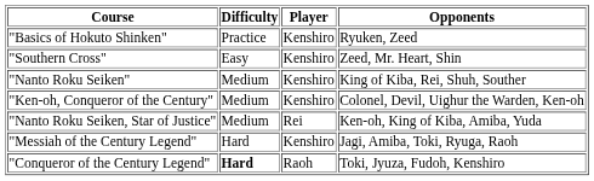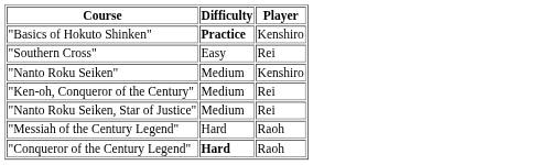- column: Opponents | Ryuken, Zeed | Zeed, Mr. Heart, Shin | King of Kiba, Rei, Shuh, Souther | Colonel, Devil, Uighur the Warden, Ken-oh | Ken-oh, King of Kiba, Amiba, Yuda | Jagi, Amiba, Toki, Ryuga, Raoh | Toki, Jyuza, Fudoh, Kenshiro
"Basics of Hokuto Shinken" | Difficulty: normal -> bold
"Southern Cross" | Player: Kenshiro -> Rei
"Ken-oh, Conqueror of the Century" | Player: Kenshiro -> Rei
"Messiah of the Century Legend" | Player: Kenshiro -> Raoh
